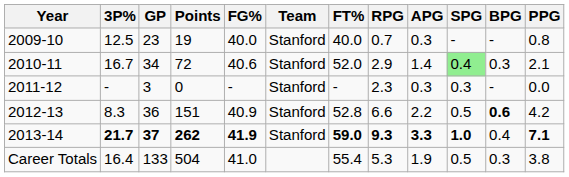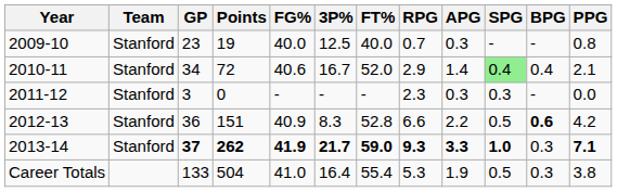columns swapped: Team <-> 3P%
2010-11 | BPG: 0.3 -> 0.4
2013-14 | BPG: 0.4 -> 0.3
